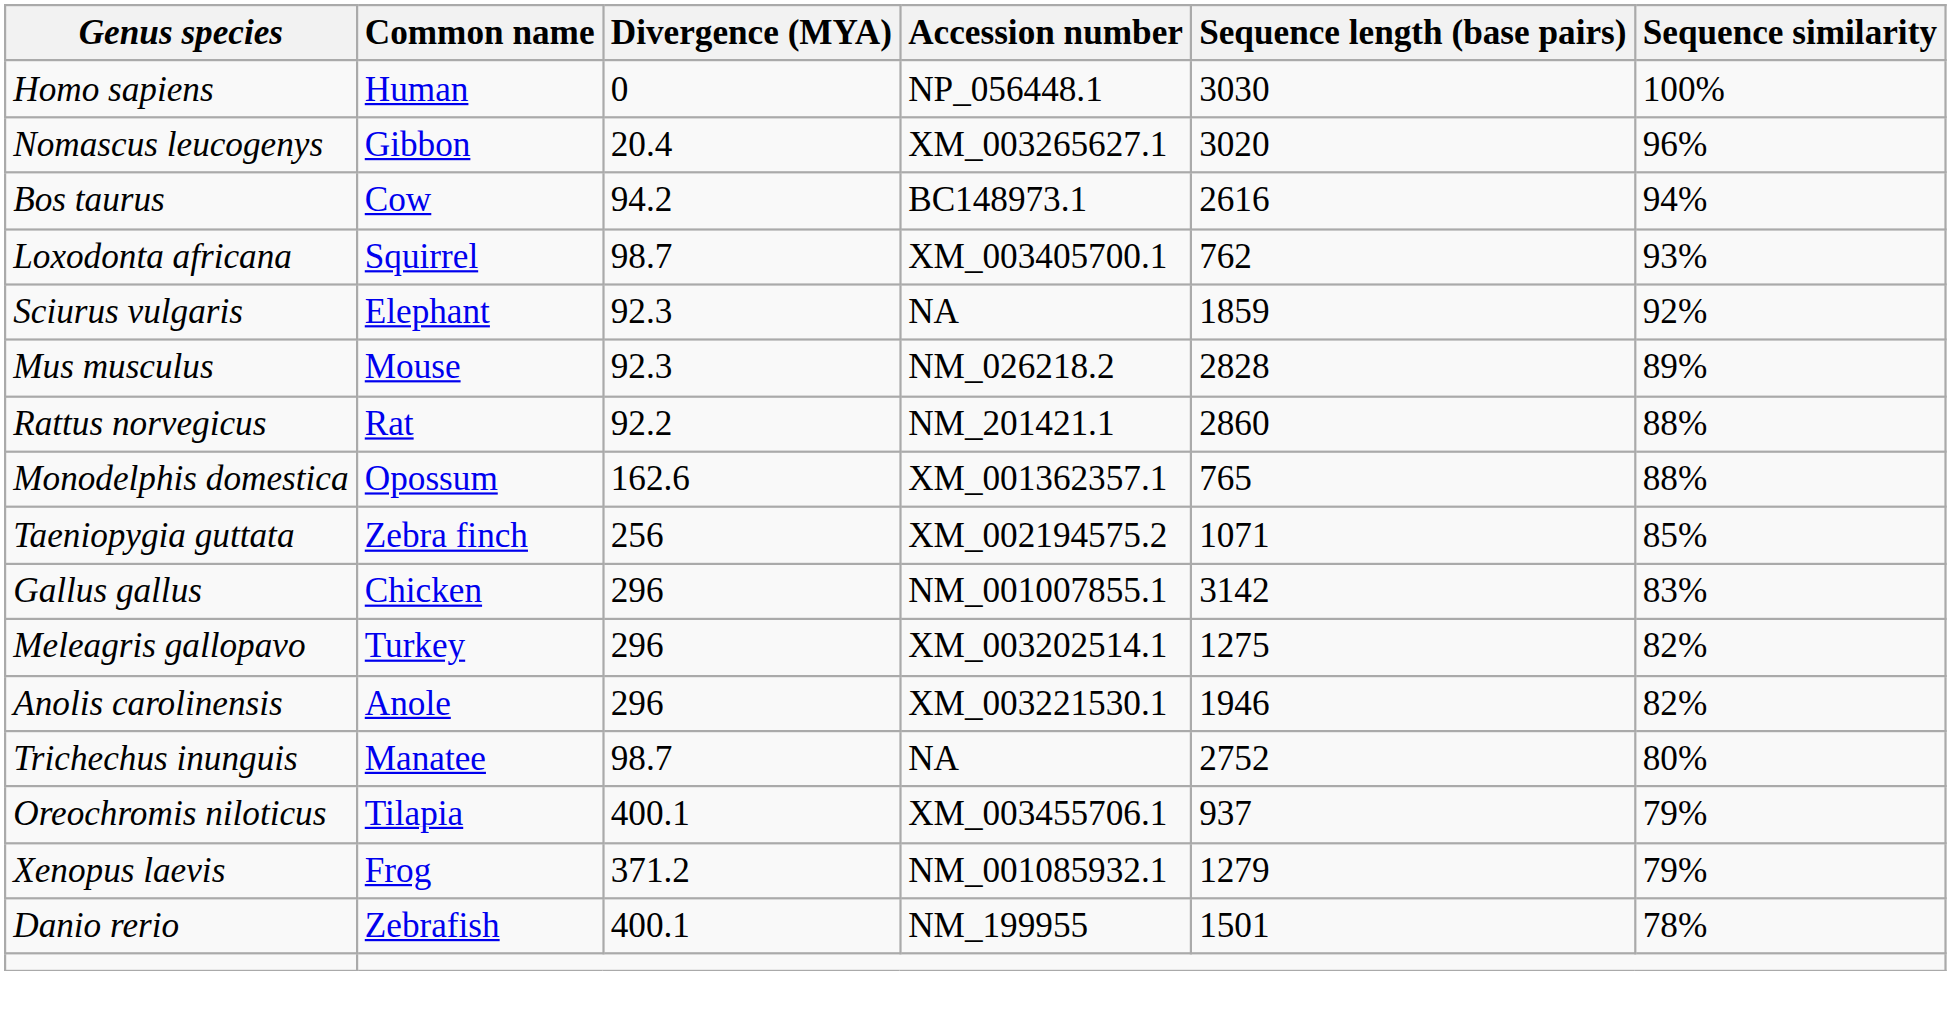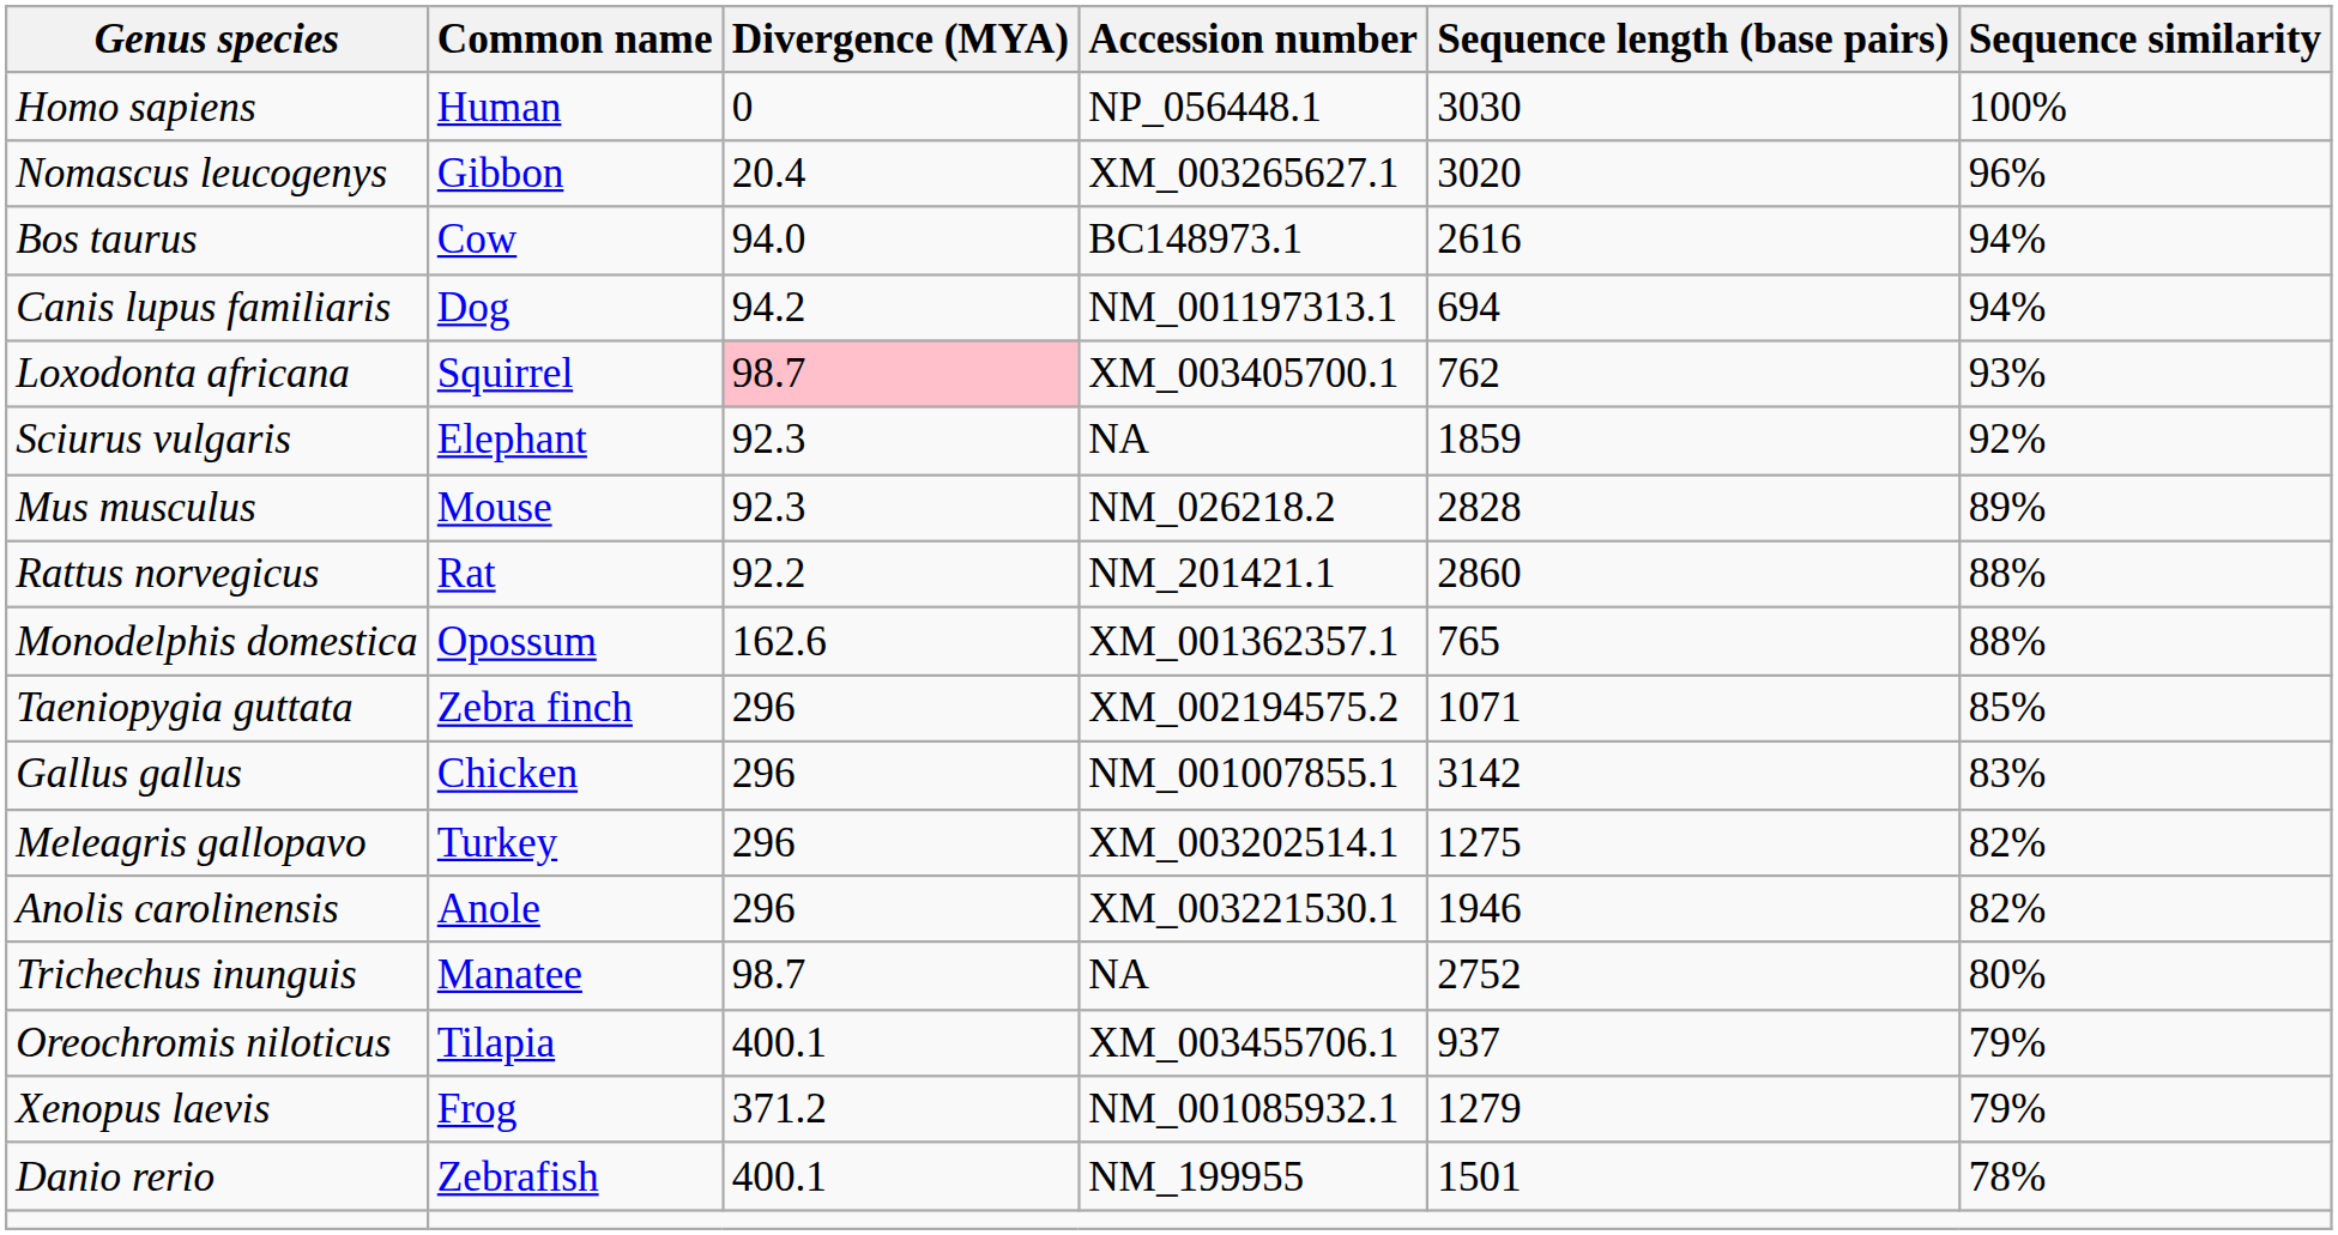Bos taurus | Divergence (MYA): 94.2 -> 94.0
+ row: Canis lupus familiaris | Dog | 94.2 | NM_001197313.1 | 694 | 94%
Loxodonta africana | Divergence (MYA): no background -> pink background
Taeniopygia guttata | Divergence (MYA): 256 -> 296
